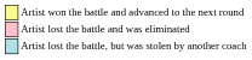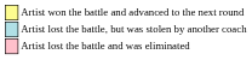rows swapped: Artist lost the battle, but was stolen by another coach <-> Artist lost the battle and was eliminated
